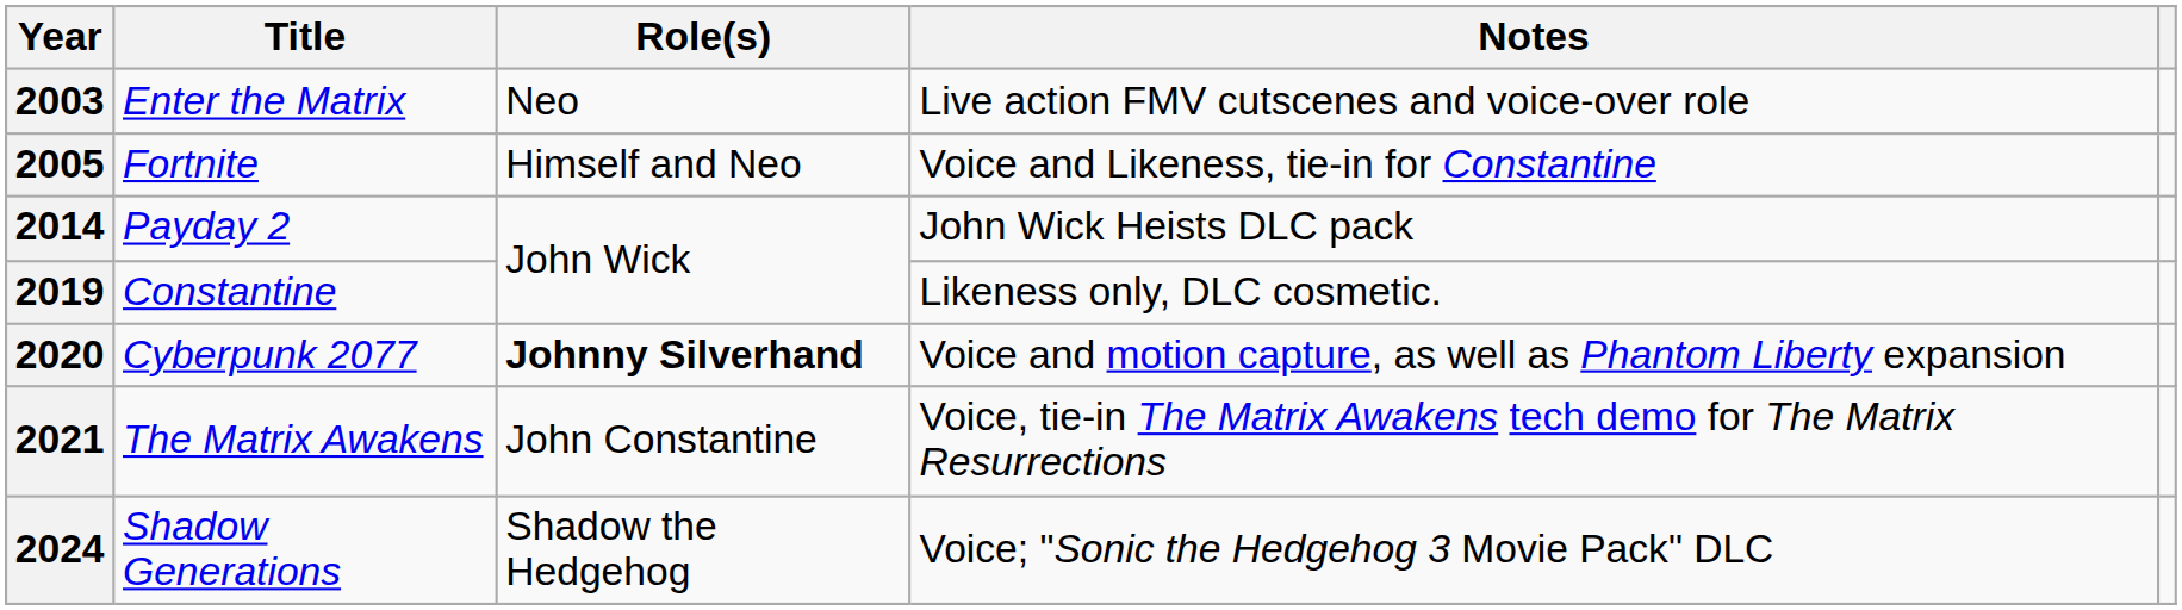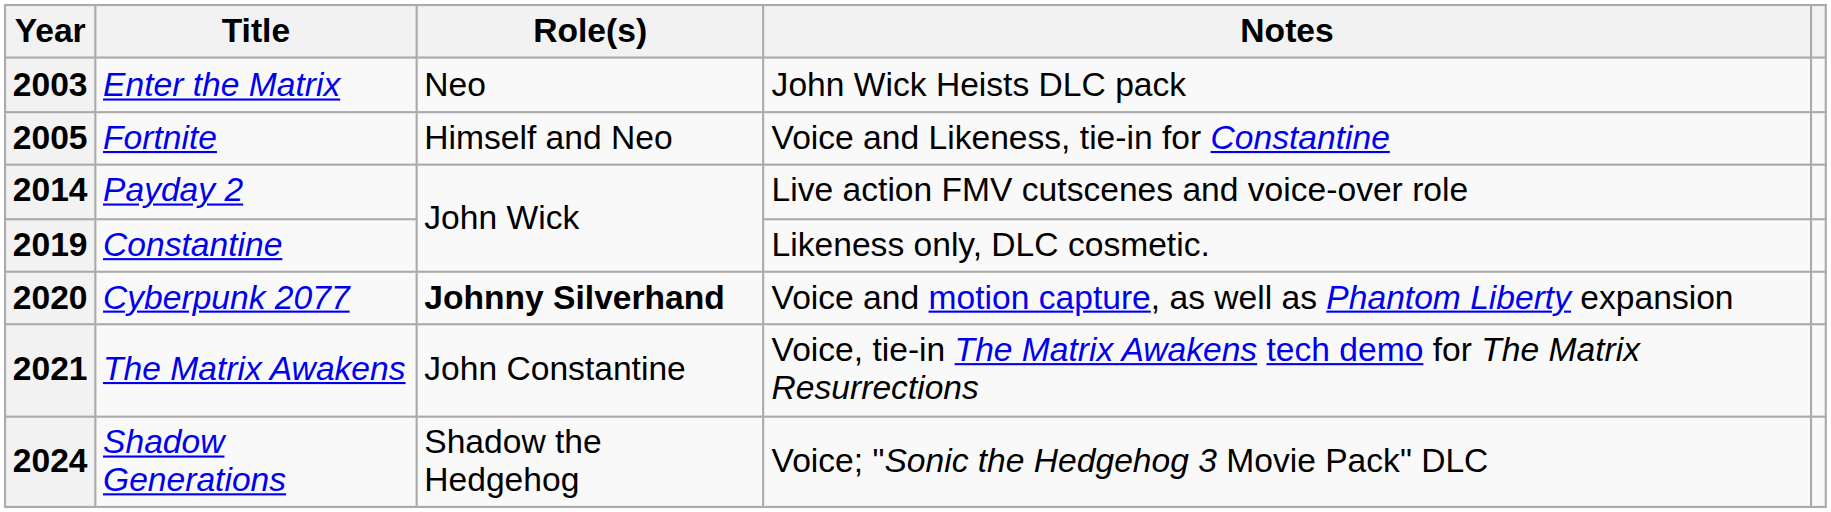2003 | Notes: Live action FMV cutscenes and voice-over role -> John Wick Heists DLC pack
2014 | Notes: John Wick Heists DLC pack -> Live action FMV cutscenes and voice-over role
